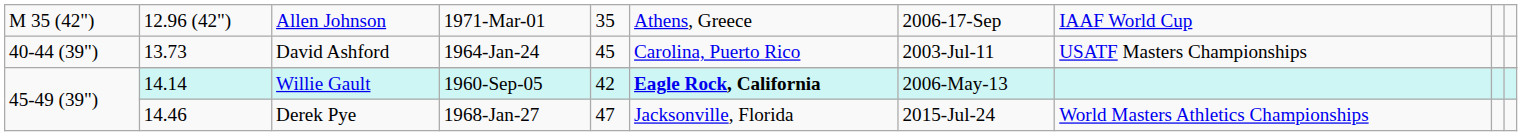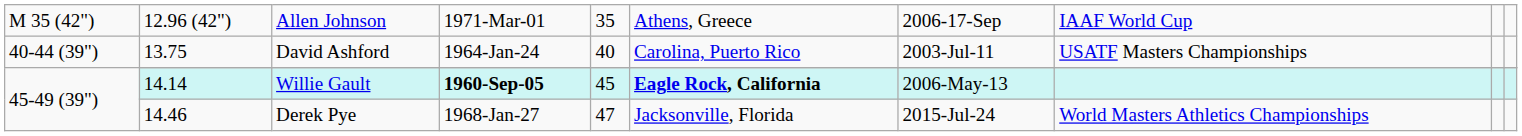David Ashford | column 2: 13.73 -> 13.75
David Ashford | column 5: 45 -> 40
Willie Gault | column 4: normal -> bold
Willie Gault | column 5: 42 -> 45
